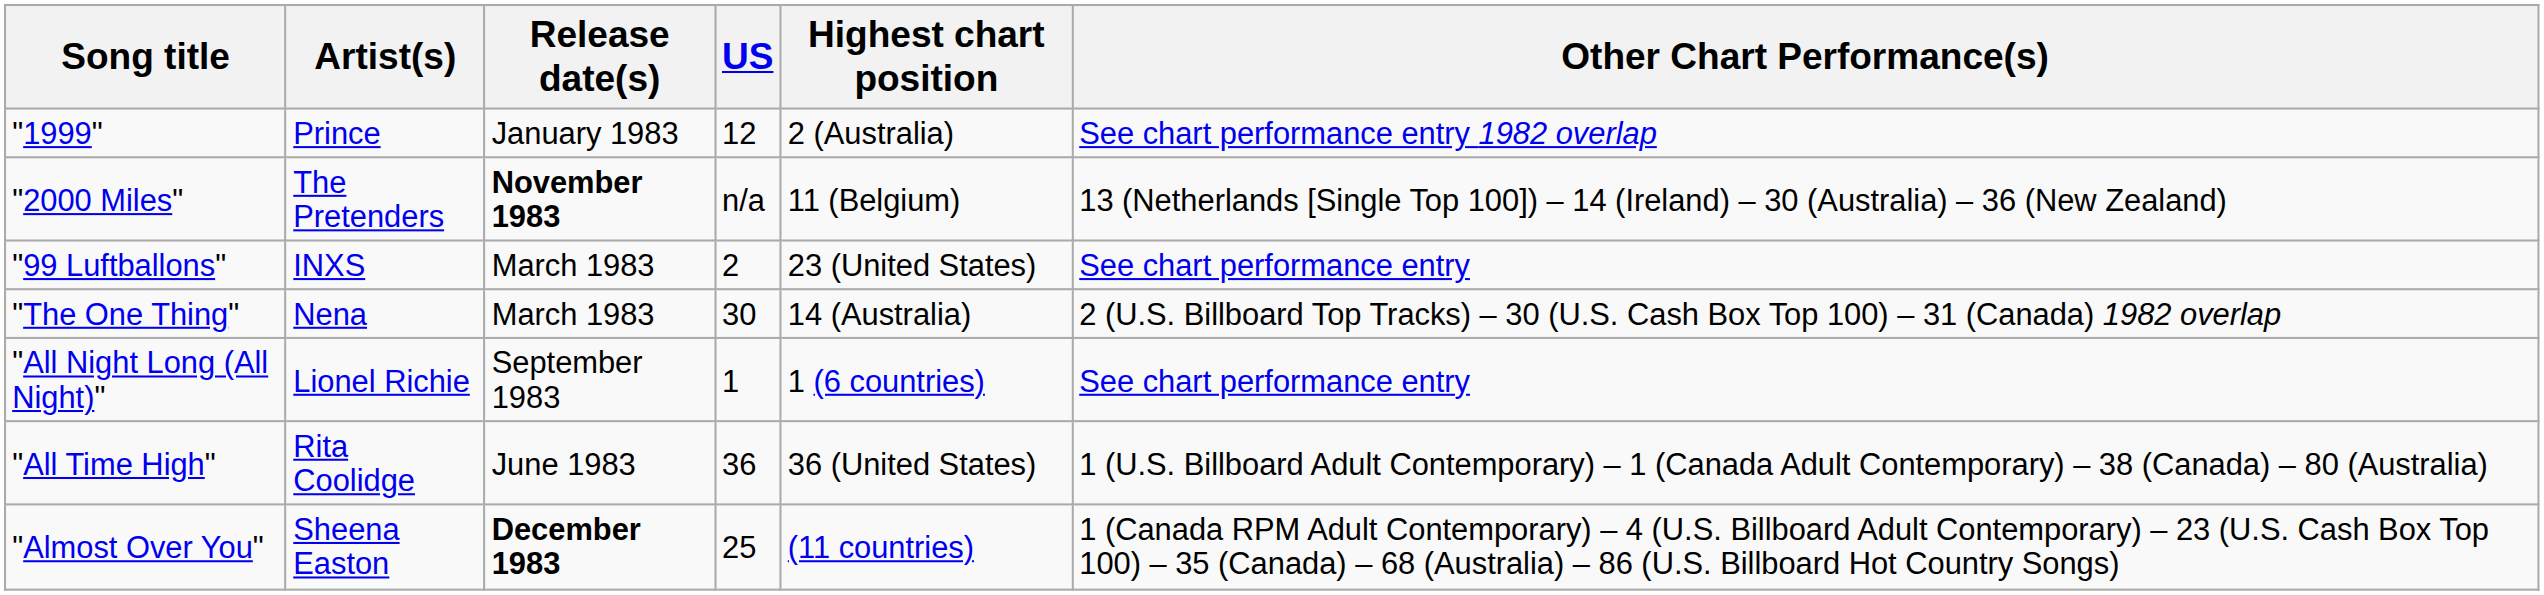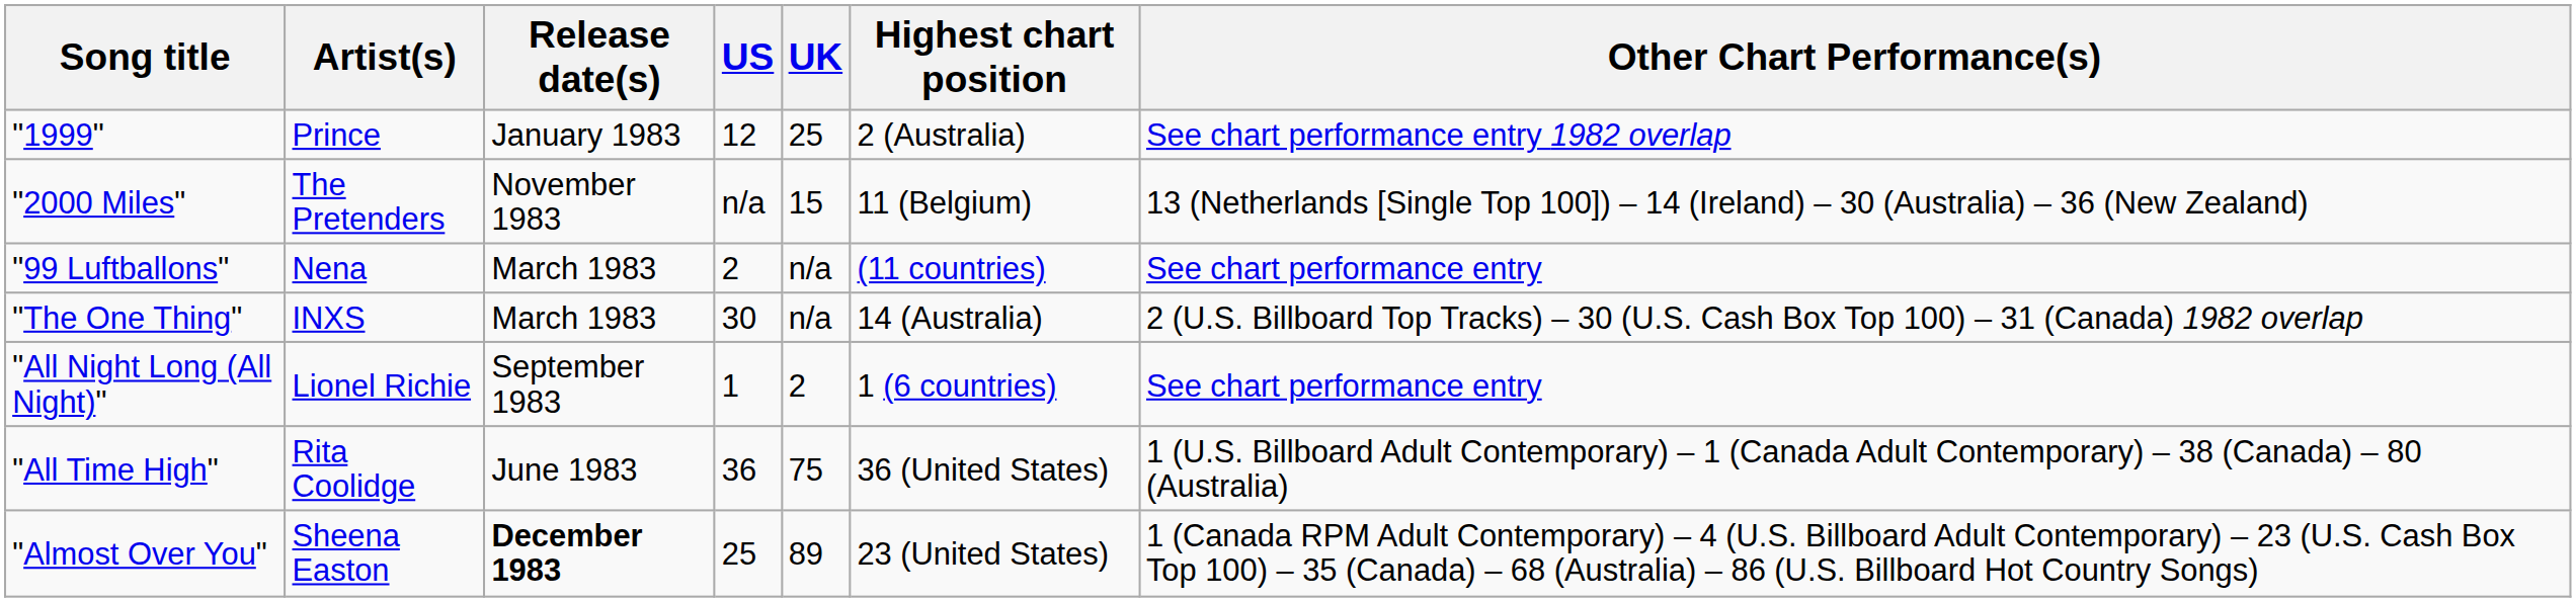+ column: UK | 25 | 15 | n/a | n/a | 2 | 75 | 89
"2000 Miles" | Release date(s): bold -> normal
"99 Luftballons" | Artist(s): INXS -> Nena
"99 Luftballons" | Highest chart position: 23 (United States) -> (11 countries)
"The One Thing" | Artist(s): Nena -> INXS
"Almost Over You" | Highest chart position: (11 countries) -> 23 (United States)
